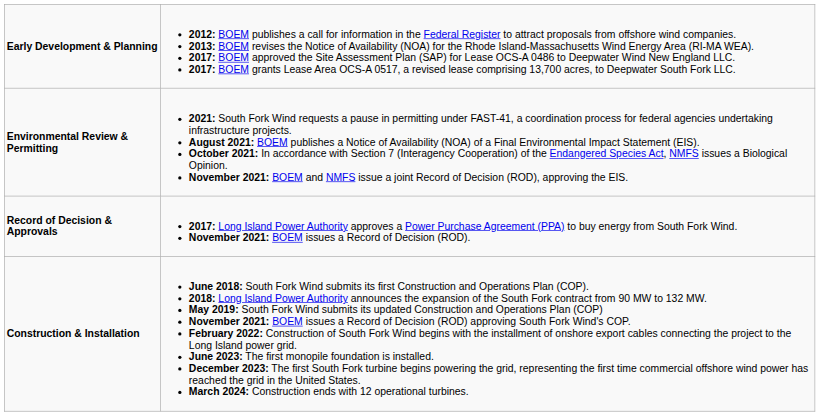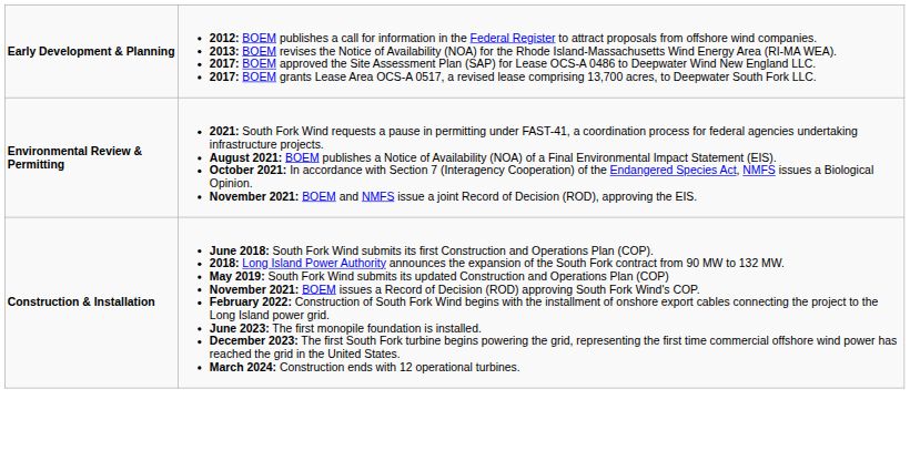- row: Record of Decision & Approvals | 2017: Long Island Power Authority approves a Power Purchase Agreement (PPA) to buy energy from South Fork Wind. November 2021: BOEM issues a Record of Decision (ROD).
